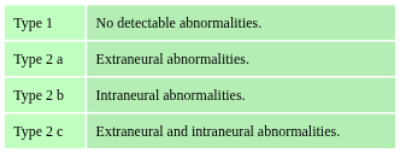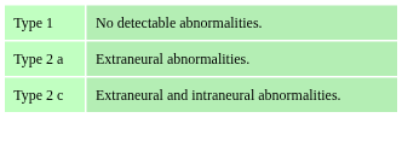- row: Type 2 b | Intraneural abnormalities.
